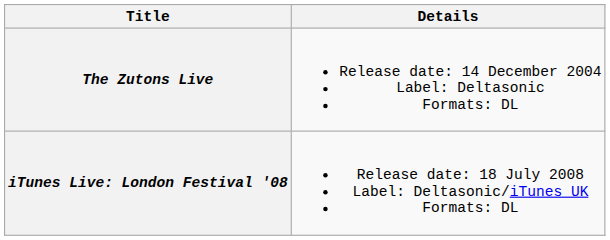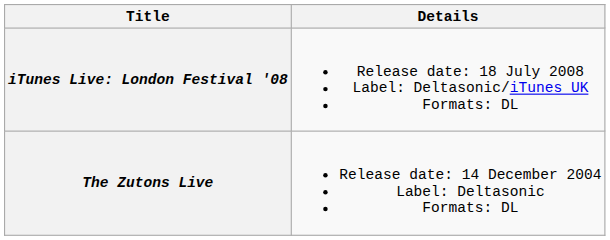rows swapped: The Zutons Live <-> iTunes Live: London Festival '08
